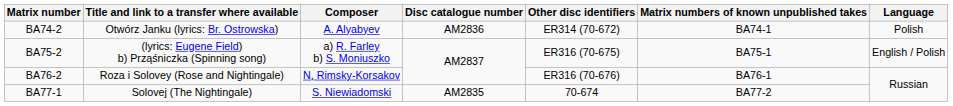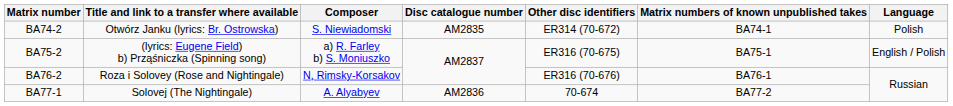BA74-2 | Composer: A. Alyabyev -> S. Niewiadomski
BA74-2 | Disc catalogue number: AM2836 -> AM2835
BA77-1 | Composer: S. Niewiadomski -> A. Alyabyev
BA77-1 | Disc catalogue number: AM2835 -> AM2836
